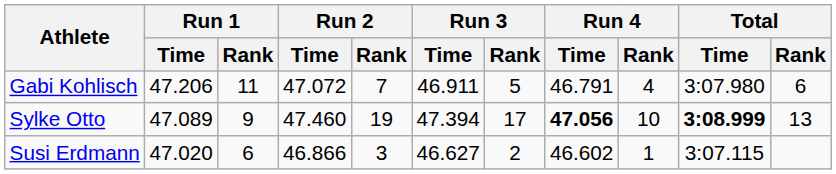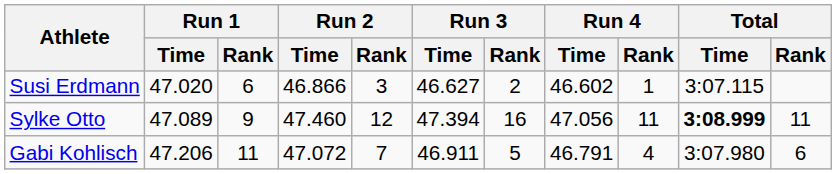rows swapped: Gabi Kohlisch <-> Susi Erdmann
Sylke Otto | Run 2 / Rank: 19 -> 12
Sylke Otto | Run 3 / Rank: 17 -> 16
Sylke Otto | Run 4 / Time: bold -> normal
Sylke Otto | Run 4 / Rank: 10 -> 11
Sylke Otto | Total / Rank: 13 -> 11
